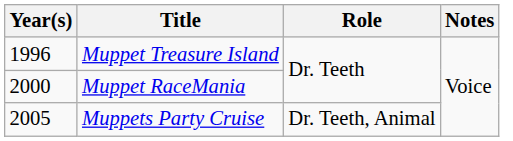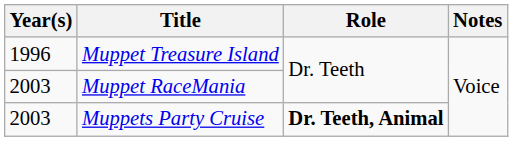Muppet RaceMania | Year(s): 2000 -> 2003
Muppets Party Cruise | Year(s): 2005 -> 2003
Muppets Party Cruise | Role: normal -> bold
